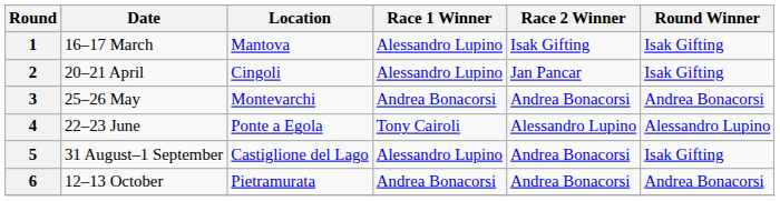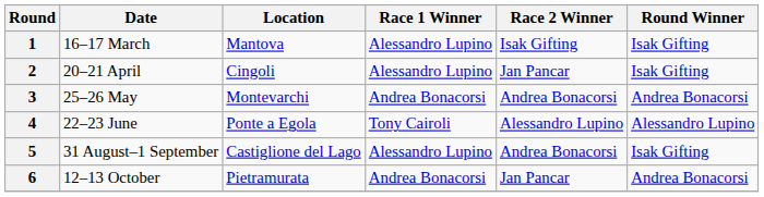6 | Race 2 Winner: Andrea Bonacorsi -> Jan Pancar
